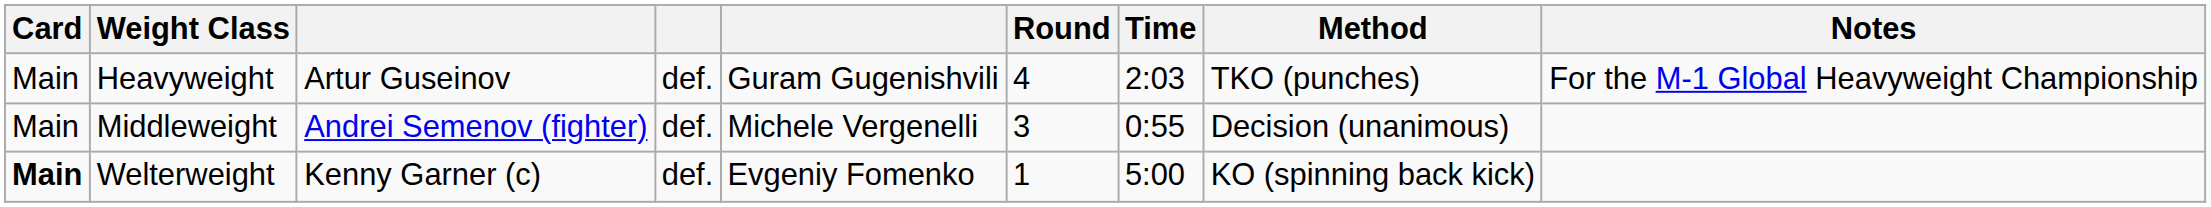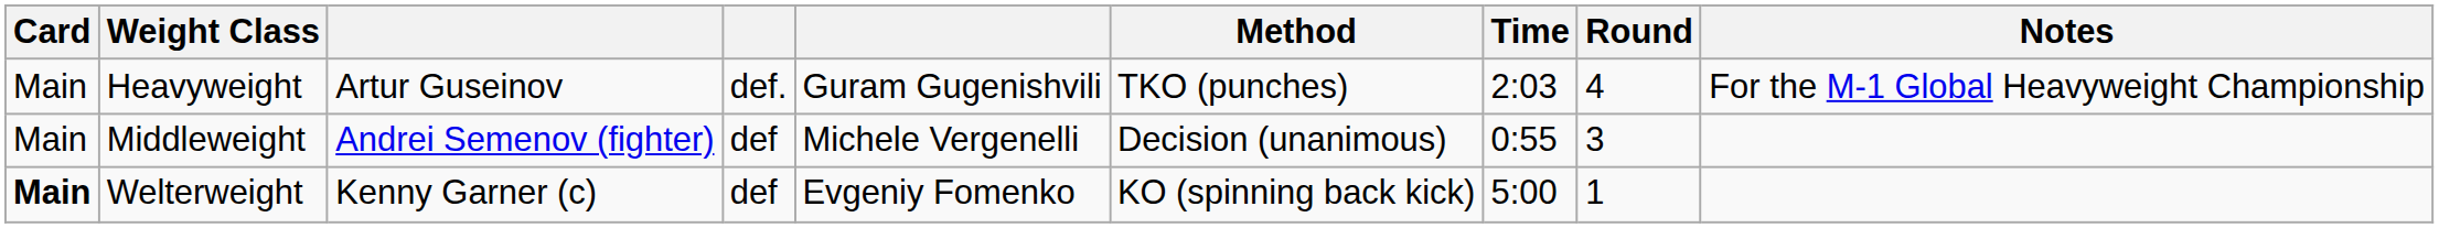columns swapped: Round <-> Method
Middleweight | column 4: def. -> def
Welterweight | column 4: def. -> def
